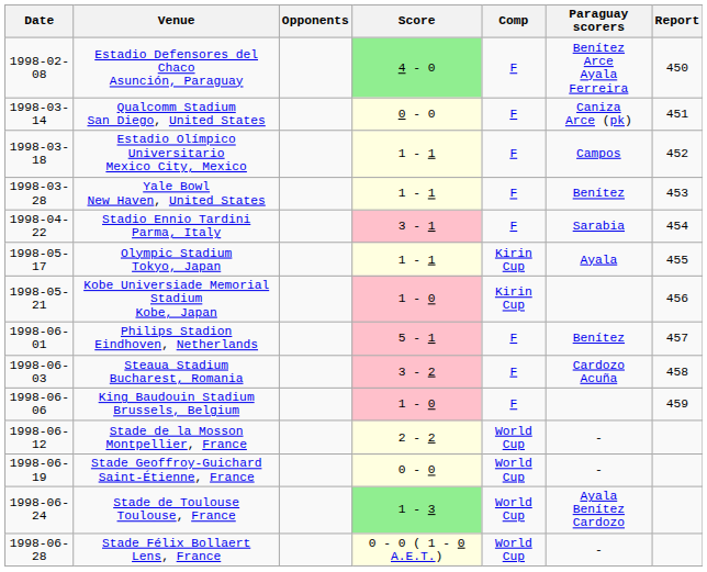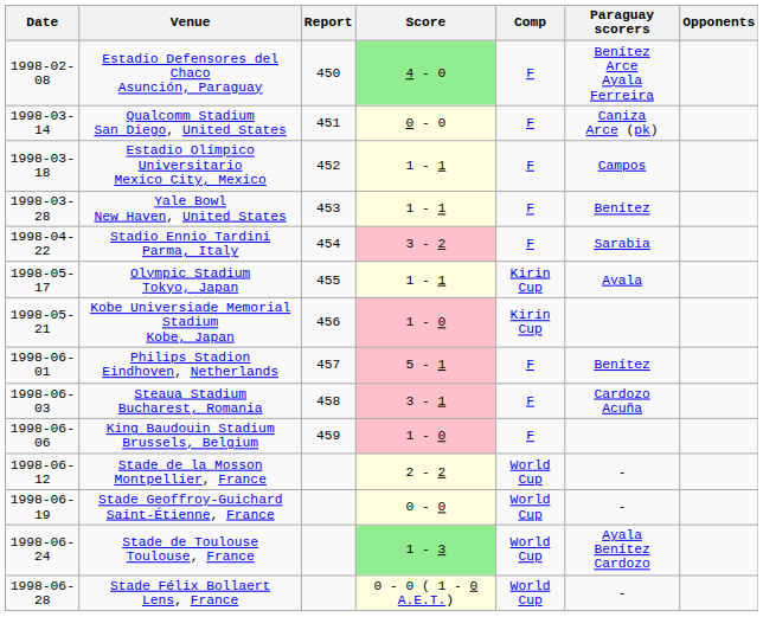columns swapped: Opponents <-> Report
Stadio Ennio Tardini Parma, Italy | Score: 3 - 1 -> 3 - 2
Steaua Stadium Bucharest, Romania | Score: 3 - 2 -> 3 - 1
